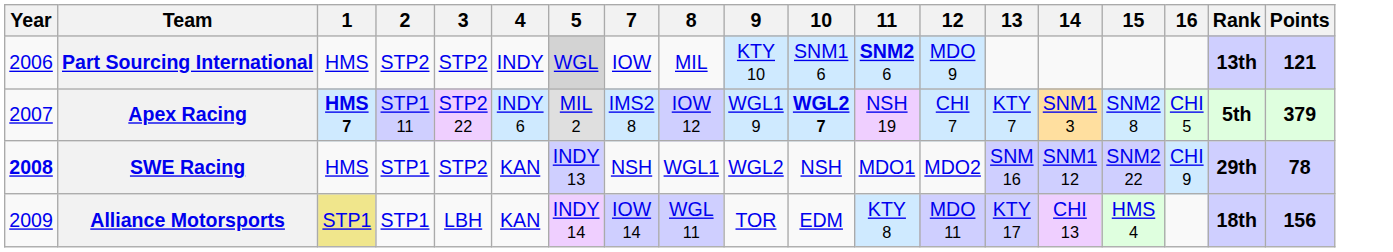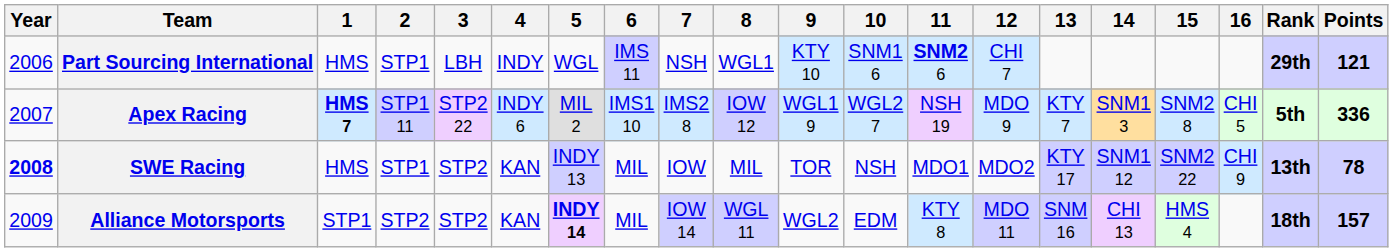+ column: 6 | IMS 11 | IMS1 10 | MIL | MIL
Part Sourcing International | 2: STP2 -> STP1
Part Sourcing International | 3: STP2 -> LBH
Part Sourcing International | 5: lightgrey background -> no background
Part Sourcing International | 7: IOW -> NSH
Part Sourcing International | 8: MIL -> WGL1
Part Sourcing International | 12: MDO 9 -> CHI 7
Part Sourcing International | Rank: 13th -> 29th
Apex Racing | 10: bold -> normal
Apex Racing | 12: CHI 7 -> MDO 9
Apex Racing | Points: 379 -> 336
SWE Racing | 7: NSH -> IOW
SWE Racing | 8: WGL1 -> MIL
SWE Racing | 9: WGL2 -> TOR
SWE Racing | 13: SNM 16 -> KTY 17
SWE Racing | Rank: 29th -> 13th
Alliance Motorsports | 1: khaki background -> no background
Alliance Motorsports | 2: STP1 -> STP2
Alliance Motorsports | 3: LBH -> STP2
Alliance Motorsports | 5: normal -> bold
Alliance Motorsports | 9: TOR -> WGL2
Alliance Motorsports | 13: KTY 17 -> SNM 16
Alliance Motorsports | Points: 156 -> 157
